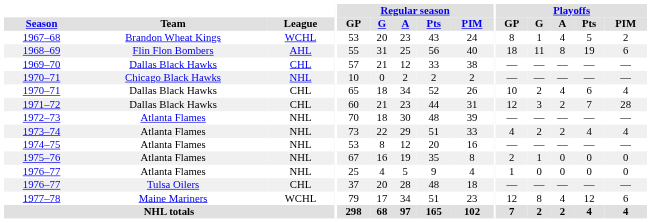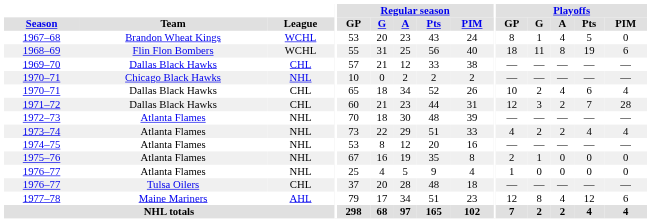1967–68 | Playoffs / PIM: 2 -> 0
1968–69 | League: AHL -> WCHL
1977–78 | League: WCHL -> AHL
